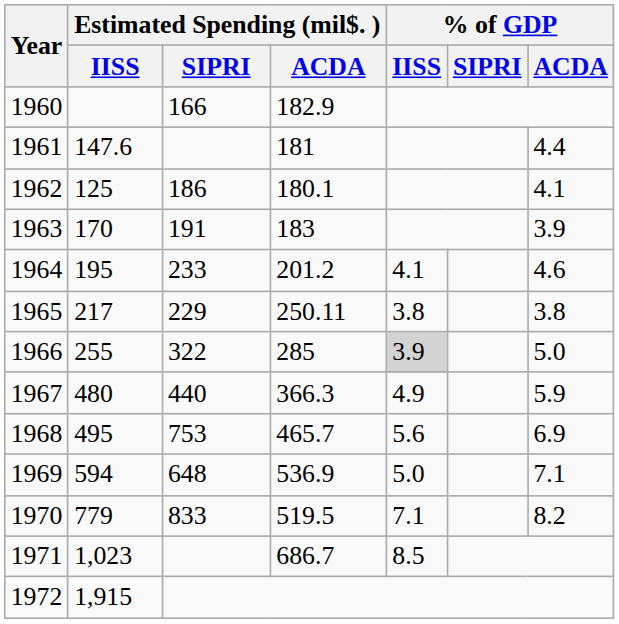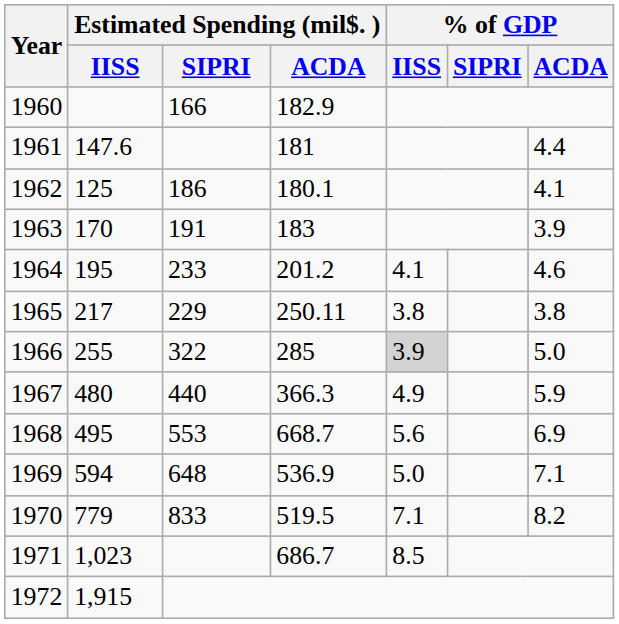1968 | Estimated Spending (mil$. ) / SIPRI: 753 -> 553
1968 | Estimated Spending (mil$. ) / ACDA: 465.7 -> 668.7
